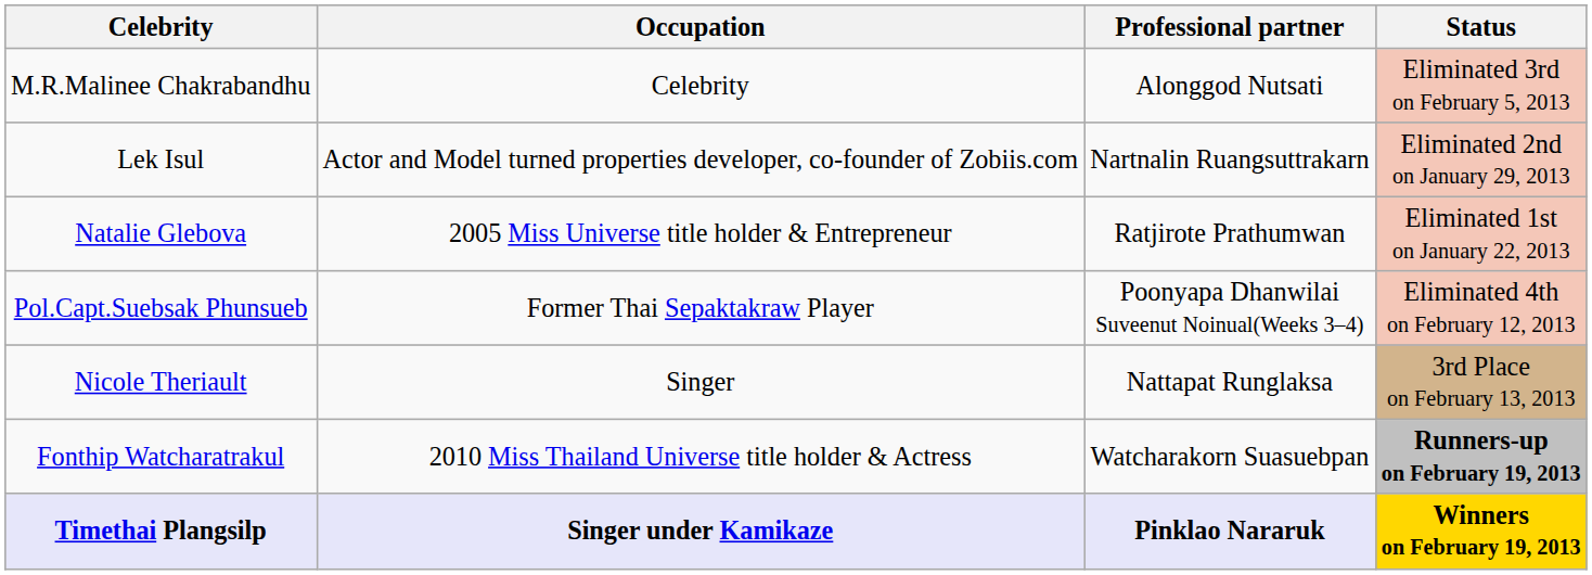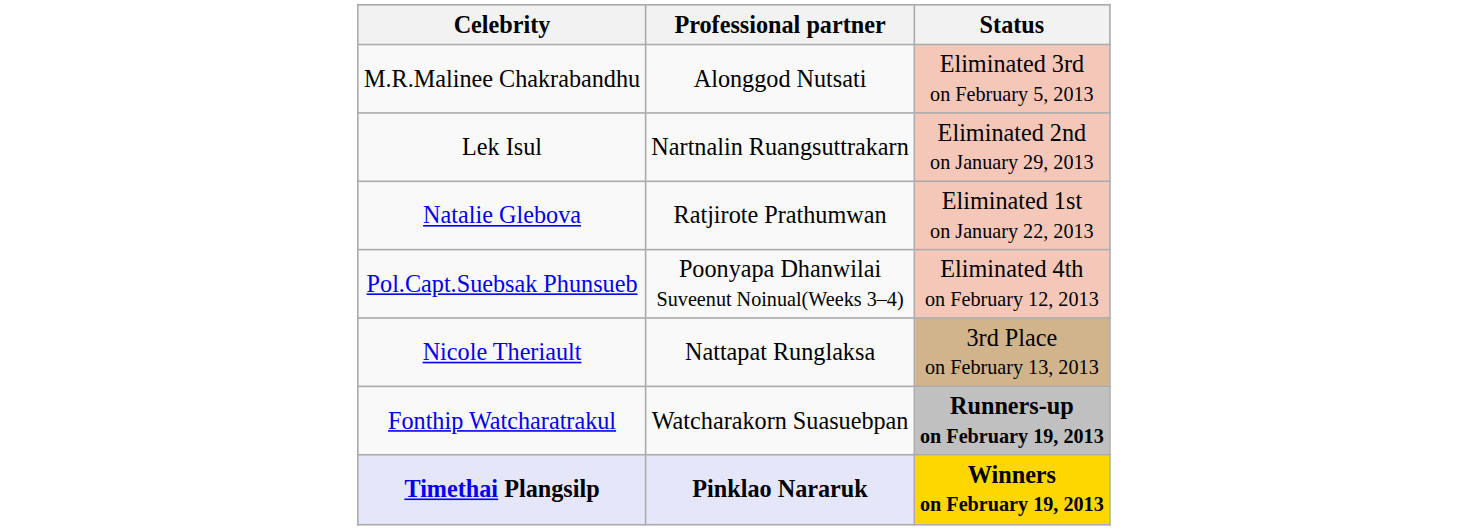- column: Occupation | Celebrity | Actor and Model turned properties developer, co-founder of Zobiis.com | 2005 Miss Universe title holder & Entrepreneur | Former Thai Sepaktakraw Player | Singer | 2010 Miss Thailand Universe title holder & Actress | Singer under Kamikaze
